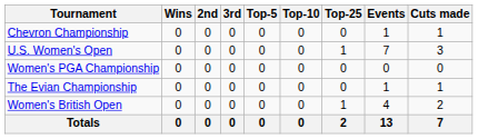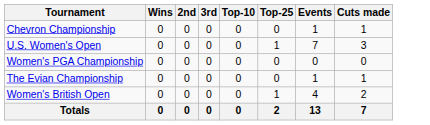- column: Top-5 | 0 | 0 | 0 | 0 | 0 | 0
